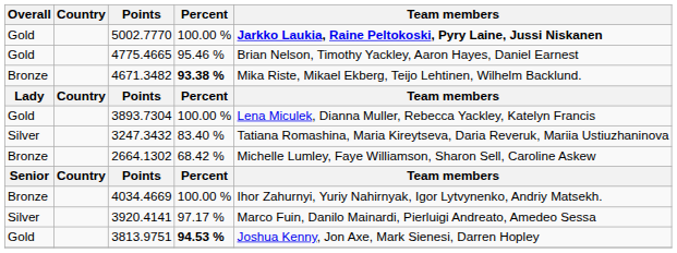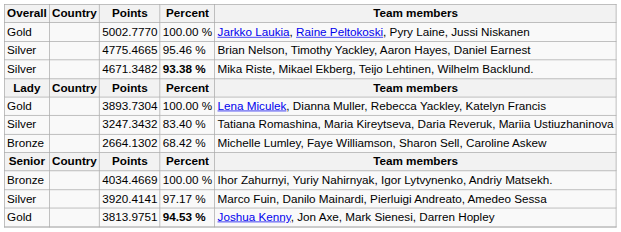5002.7770 | Team members: bold -> normal
4775.4665 | Overall: Gold -> Silver
4671.3482 | Overall: Bronze -> Silver
